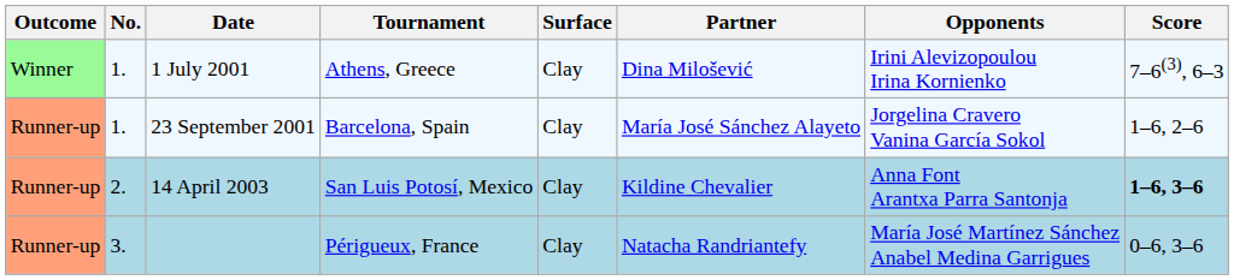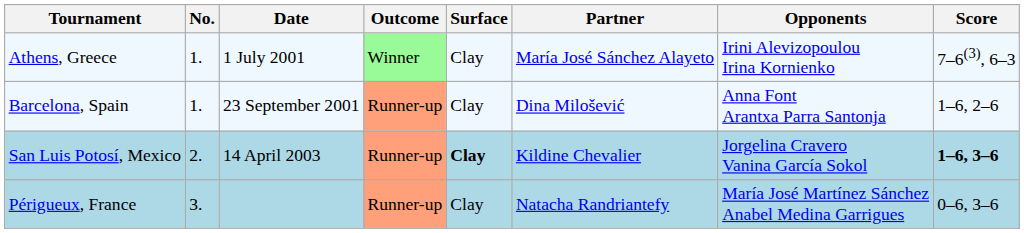columns swapped: Outcome <-> Tournament
1 July 2001 | Partner: Dina Milošević -> María José Sánchez Alayeto
23 September 2001 | Partner: María José Sánchez Alayeto -> Dina Milošević
23 September 2001 | Opponents: Jorgelina Cravero Vanina García Sokol -> Anna Font Arantxa Parra Santonja
14 April 2003 | Surface: normal -> bold
14 April 2003 | Opponents: Anna Font Arantxa Parra Santonja -> Jorgelina Cravero Vanina García Sokol
